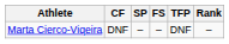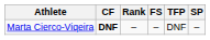columns swapped: SP <-> Rank
Marta Cierco-Viqeira | CF: normal -> bold
